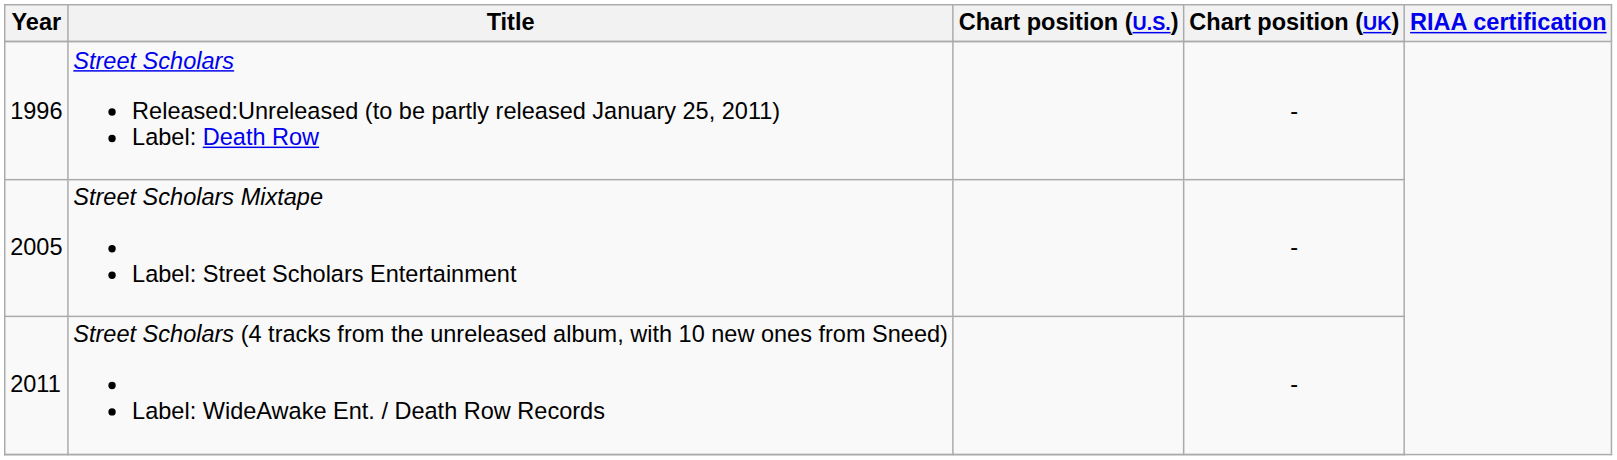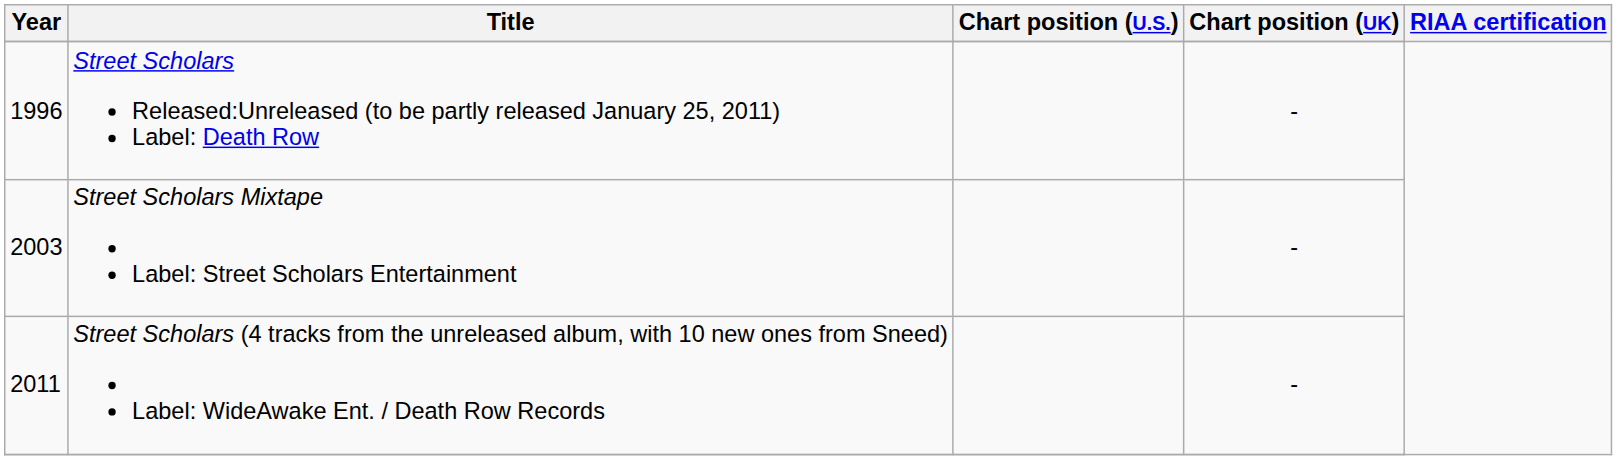Street Scholars Mixtape Label: Street Scholars Entertainment | Year: 2005 -> 2003
